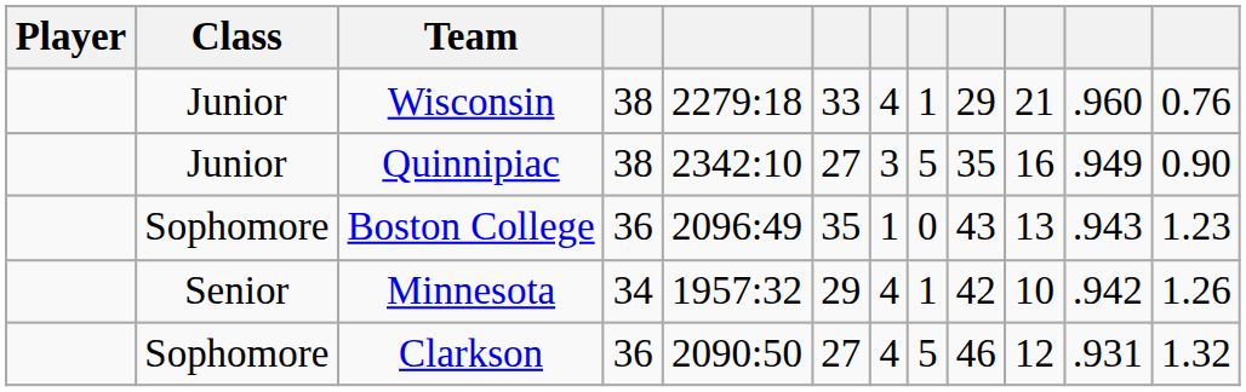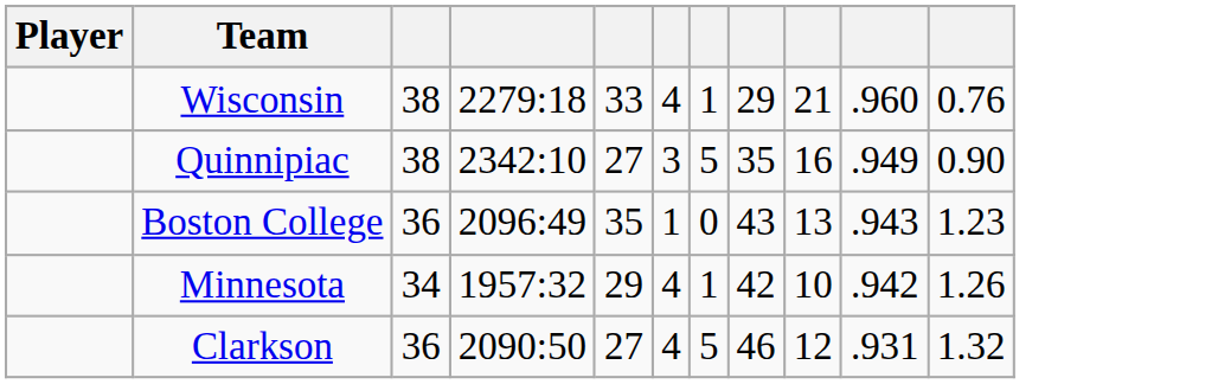- column: Class | Junior | Junior | Sophomore | Senior | Sophomore
